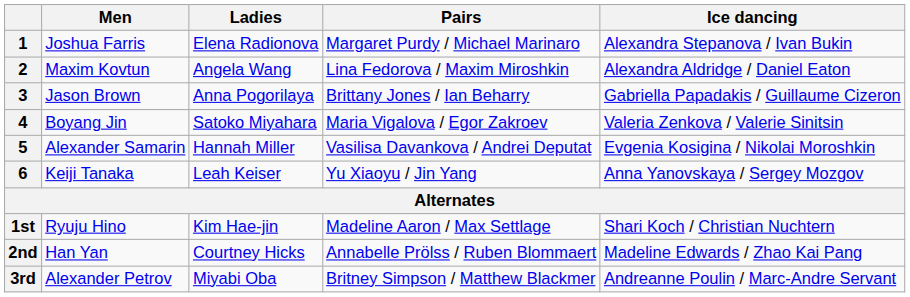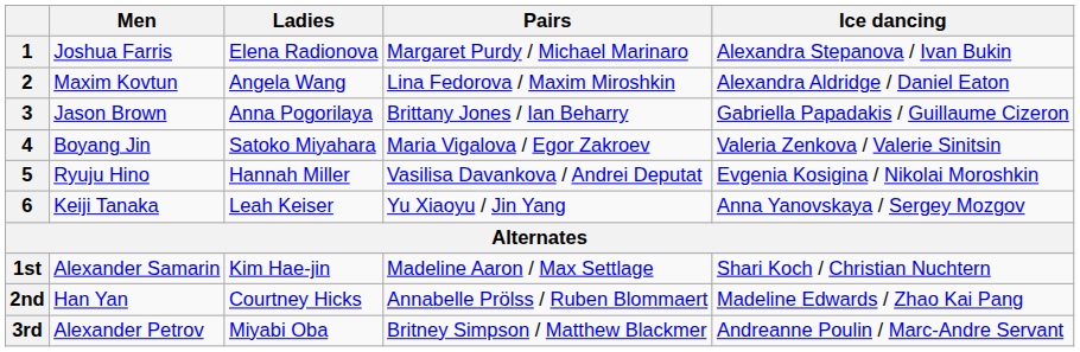5 | Men: Alexander Samarin -> Ryuju Hino
1st | Men: Ryuju Hino -> Alexander Samarin
